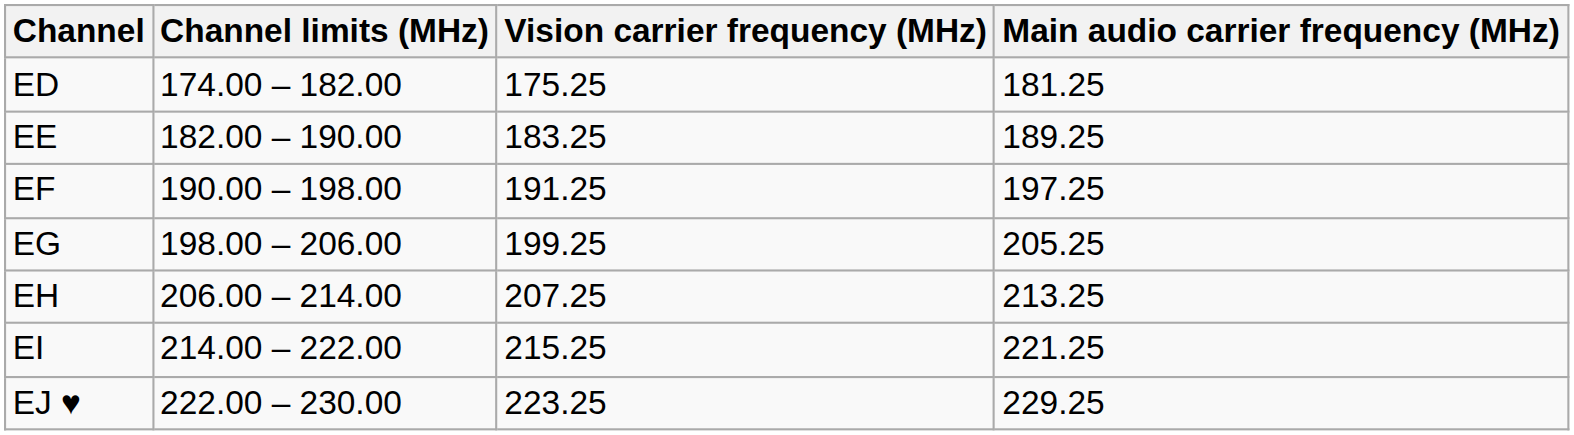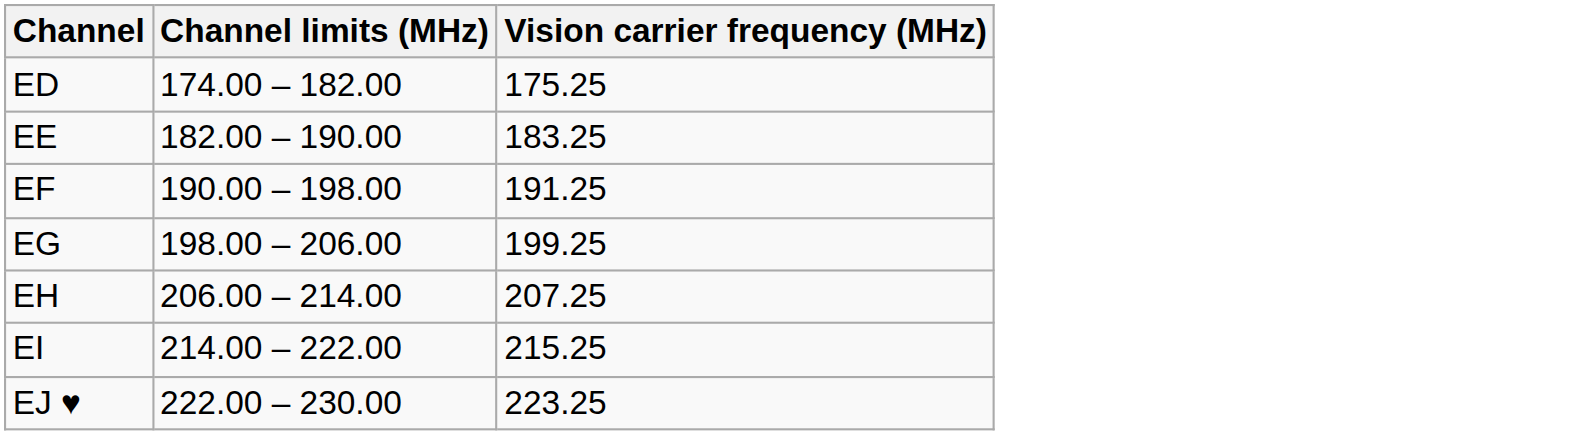- column: Main audio carrier frequency (MHz) | 181.25 | 189.25 | 197.25 | 205.25 | 213.25 | 221.25 | 229.25
